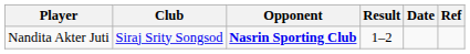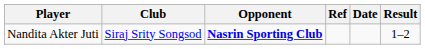columns swapped: Result <-> Ref
